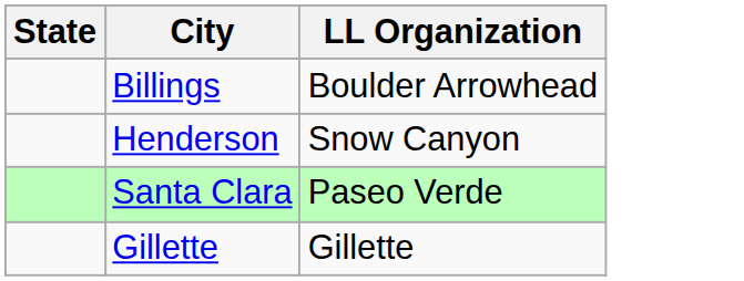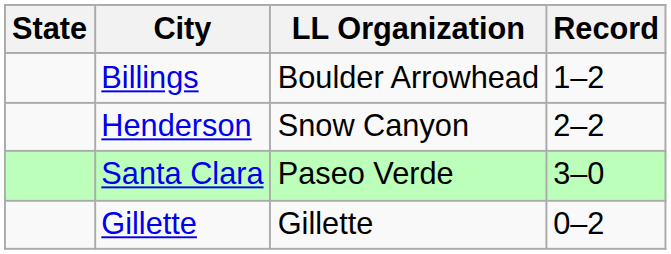+ column: Record | 1–2 | 2–2 | 3–0 | 0–2
